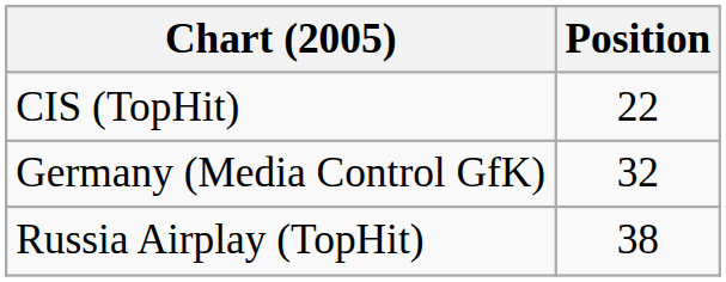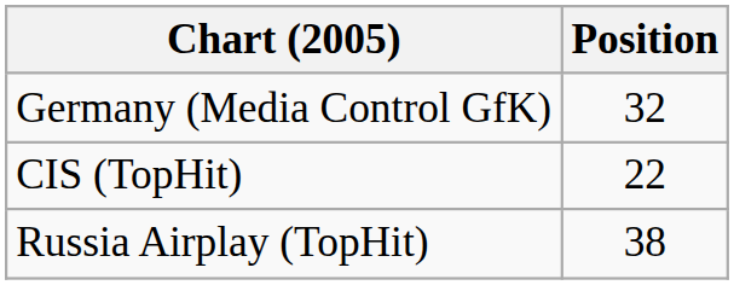rows swapped: CIS (TopHit) <-> Germany (Media Control GfK)
